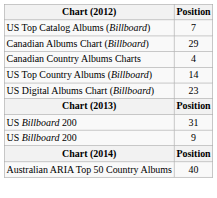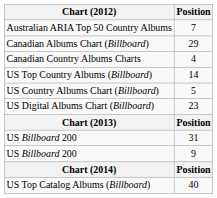7 | Chart (2012): US Top Catalog Albums (Billboard) -> Australian ARIA Top 50 Country Albums
+ row: US Country Albums Chart (Billboard) | 5
40 | Chart (2012): Australian ARIA Top 50 Country Albums -> US Top Catalog Albums (Billboard)
